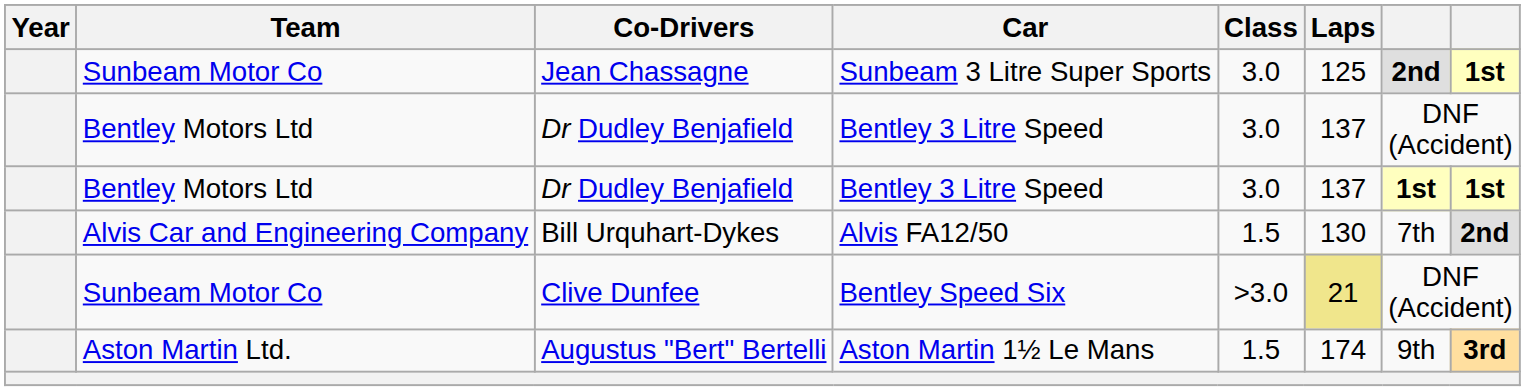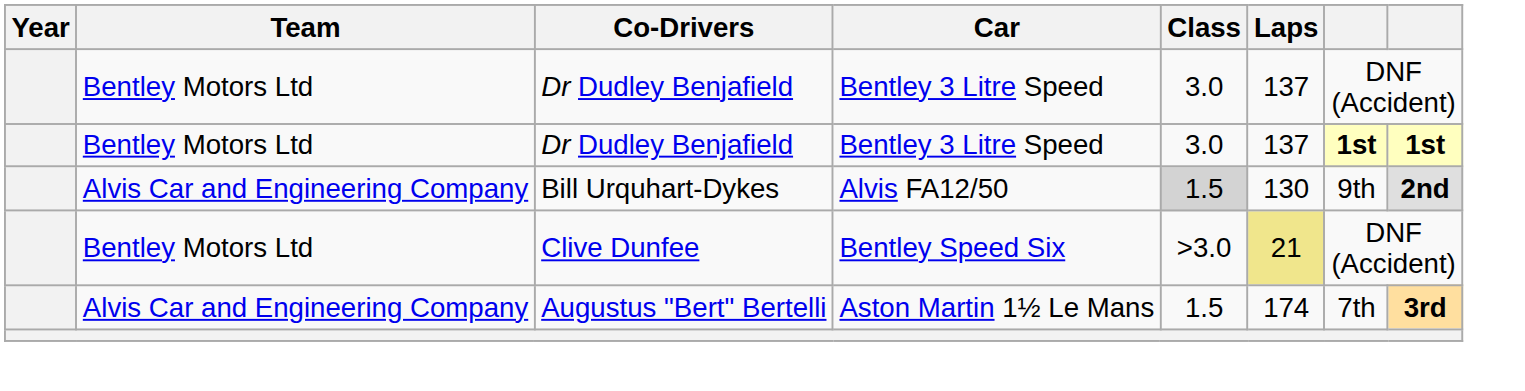- row: Sunbeam Motor Co | Jean Chassagne | Sunbeam 3 Litre Super Sports | 3.0 | 125 | 2nd | 1st
Bill Urquhart-Dykes | Class: no background -> lightgrey background
Bill Urquhart-Dykes | column 7: 7th -> 9th
Clive Dunfee | Team: Sunbeam Motor Co -> Bentley Motors Ltd
Augustus "Bert" Bertelli | Team: Aston Martin Ltd. -> Alvis Car and Engineering Company
Augustus "Bert" Bertelli | column 7: 9th -> 7th
